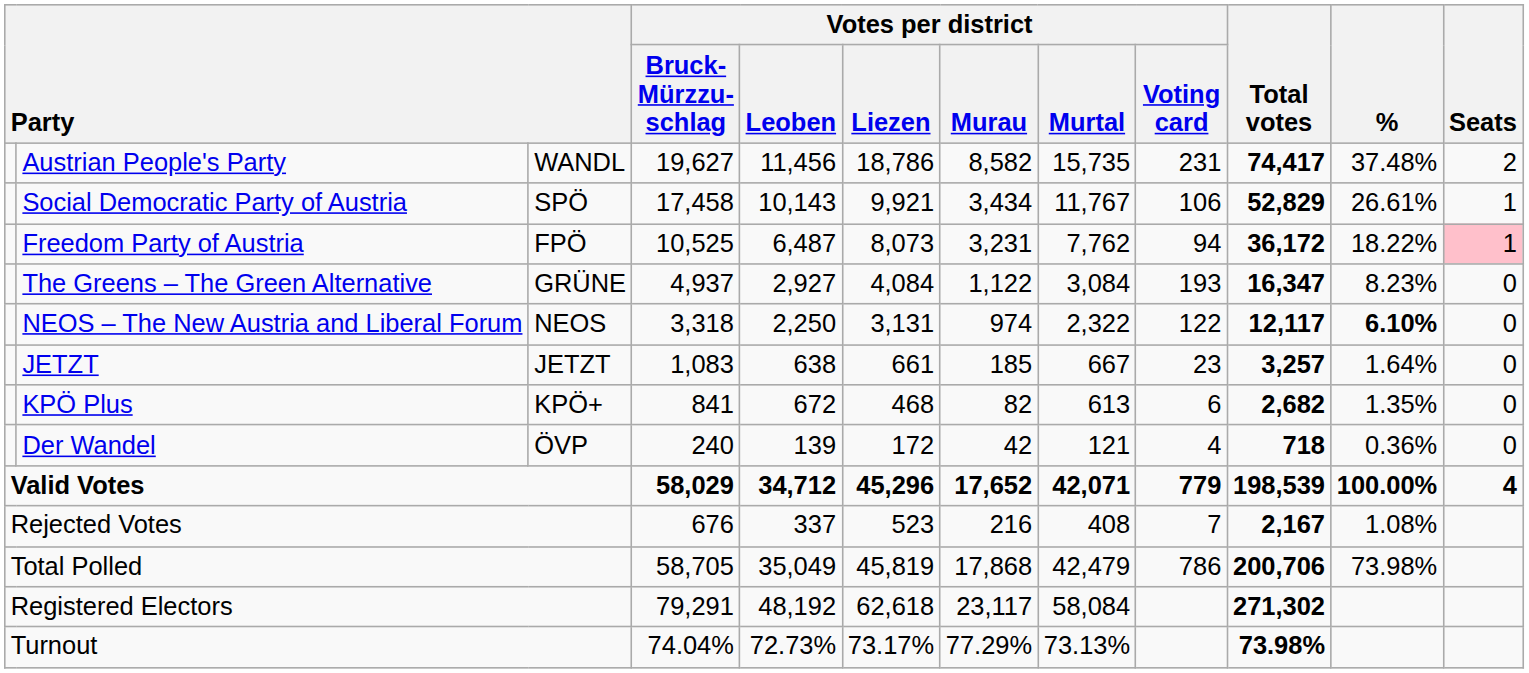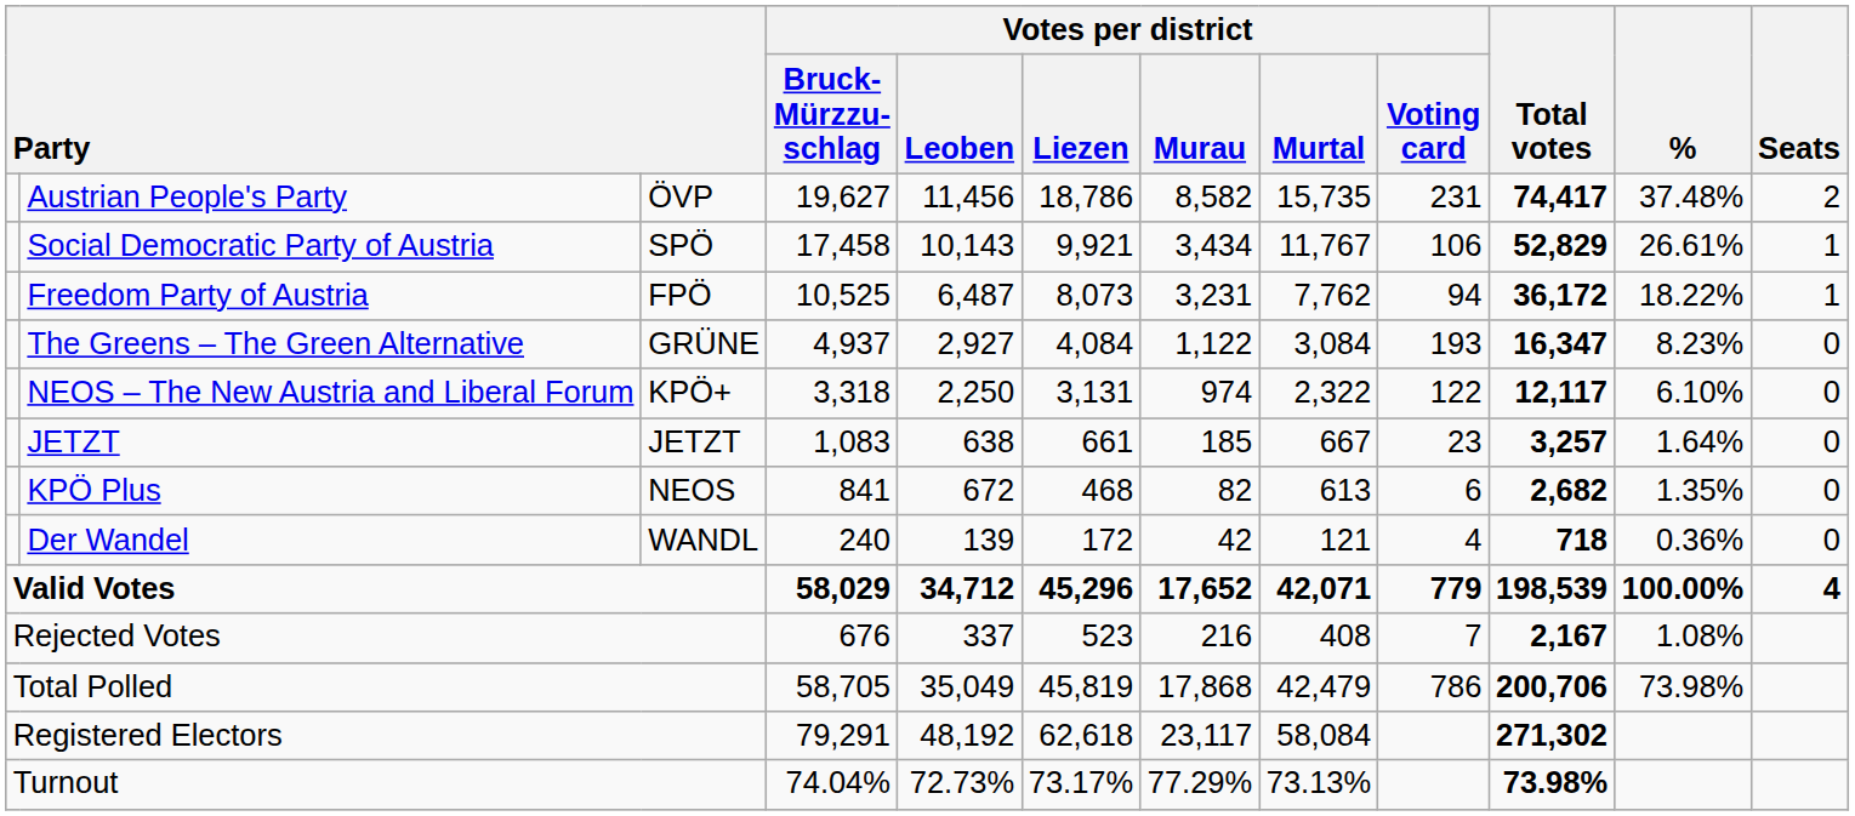Austrian People's Party | column 3: WANDL -> ÖVP
Freedom Party of Austria | Seats: pink background -> no background
NEOS – The New Austria and Liberal Forum | column 3: NEOS -> KPÖ+
NEOS – The New Austria and Liberal Forum | %: bold -> normal
KPÖ Plus | column 3: KPÖ+ -> NEOS
Der Wandel | column 3: ÖVP -> WANDL
